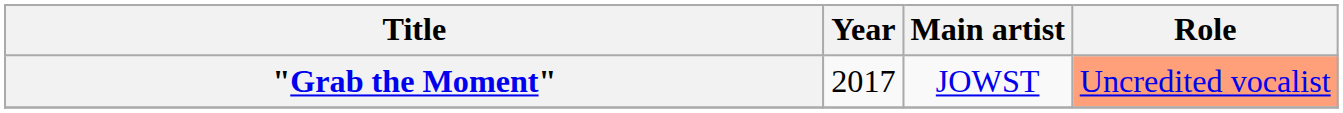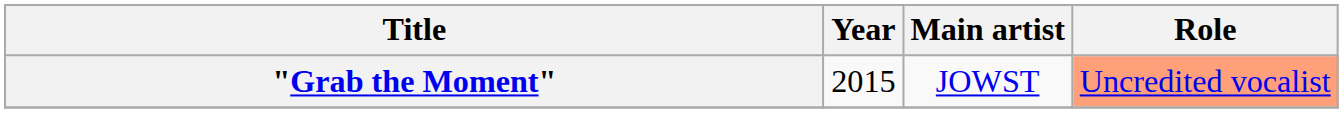"Grab the Moment" | Year: 2017 -> 2015
